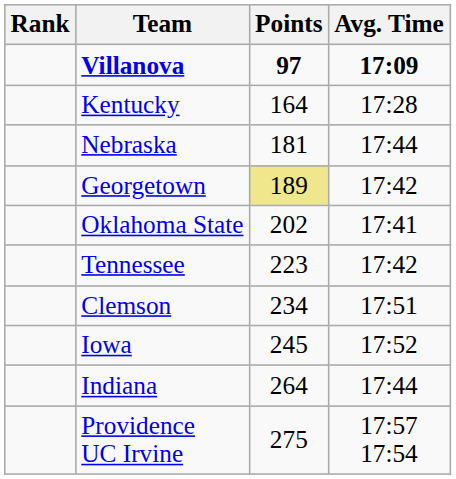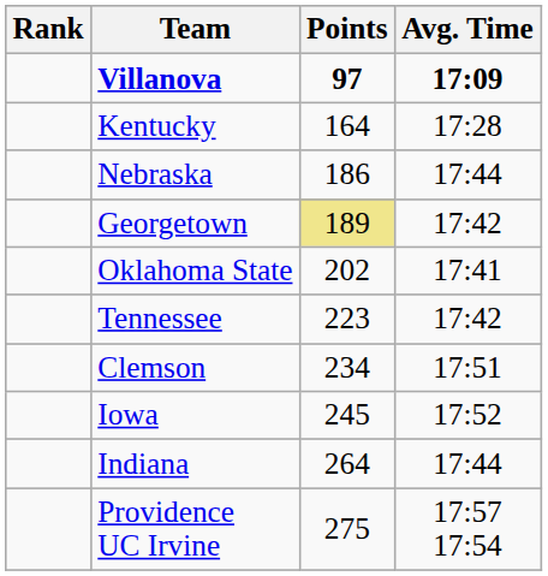Nebraska | Points: 181 -> 186
